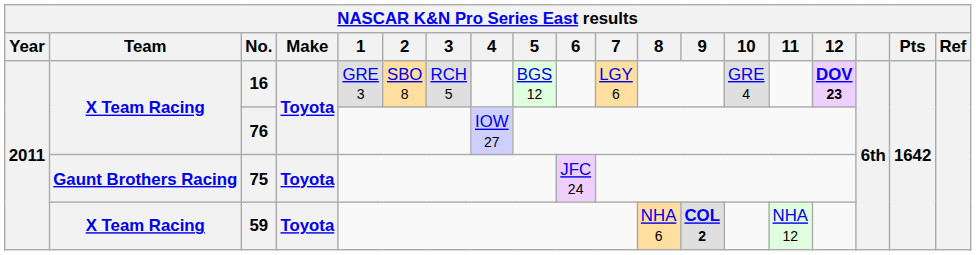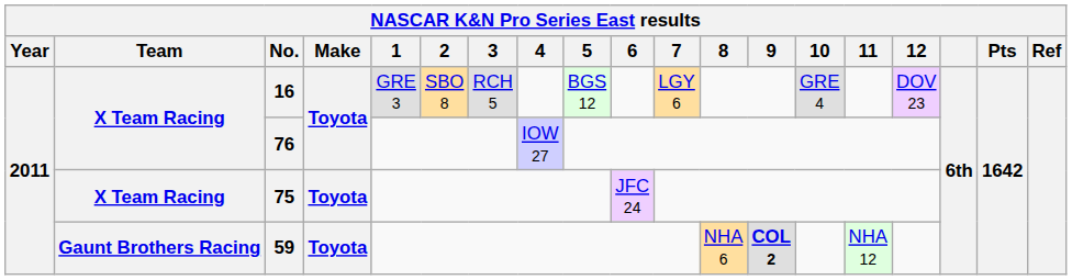16 | 12: bold -> normal
75 | Team: Gaunt Brothers Racing -> X Team Racing
59 | Team: X Team Racing -> Gaunt Brothers Racing
